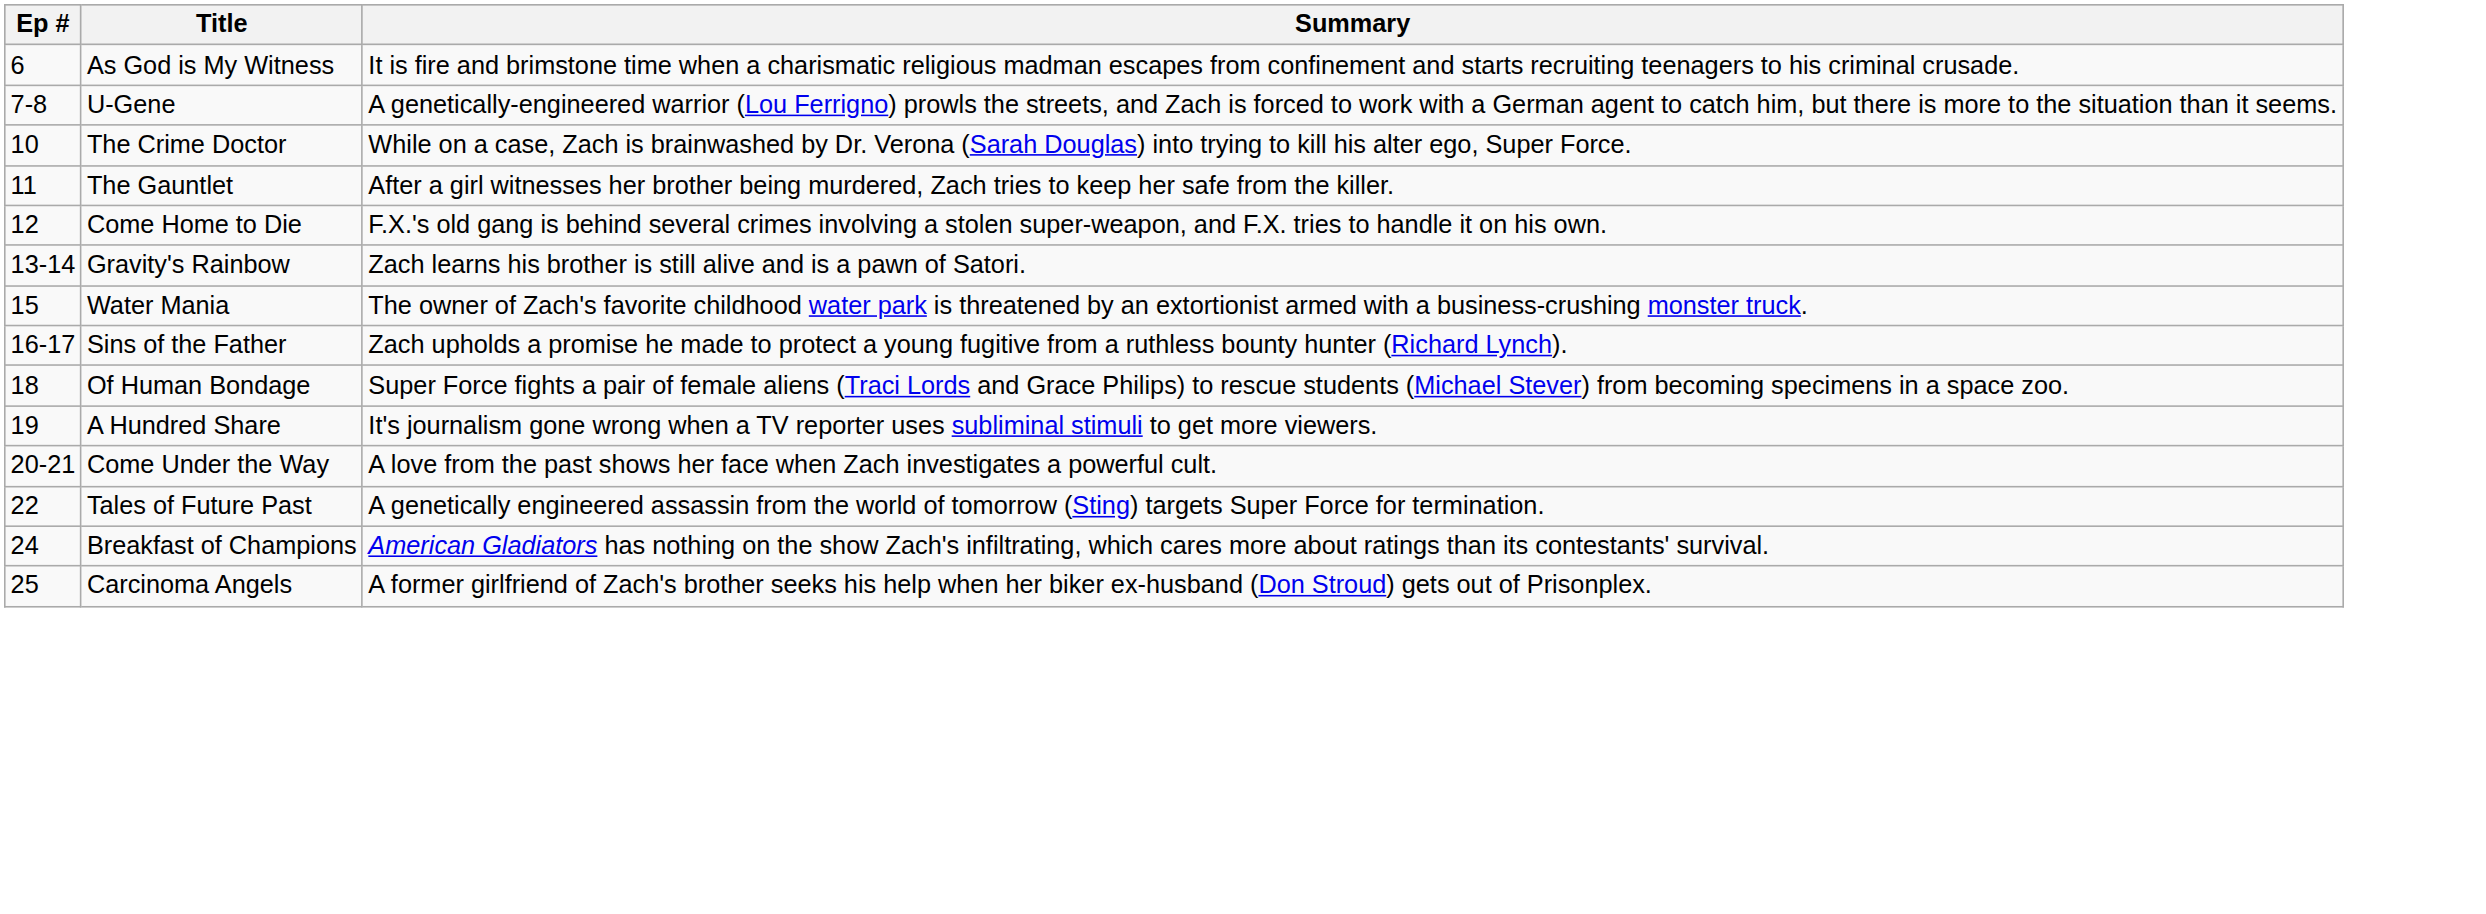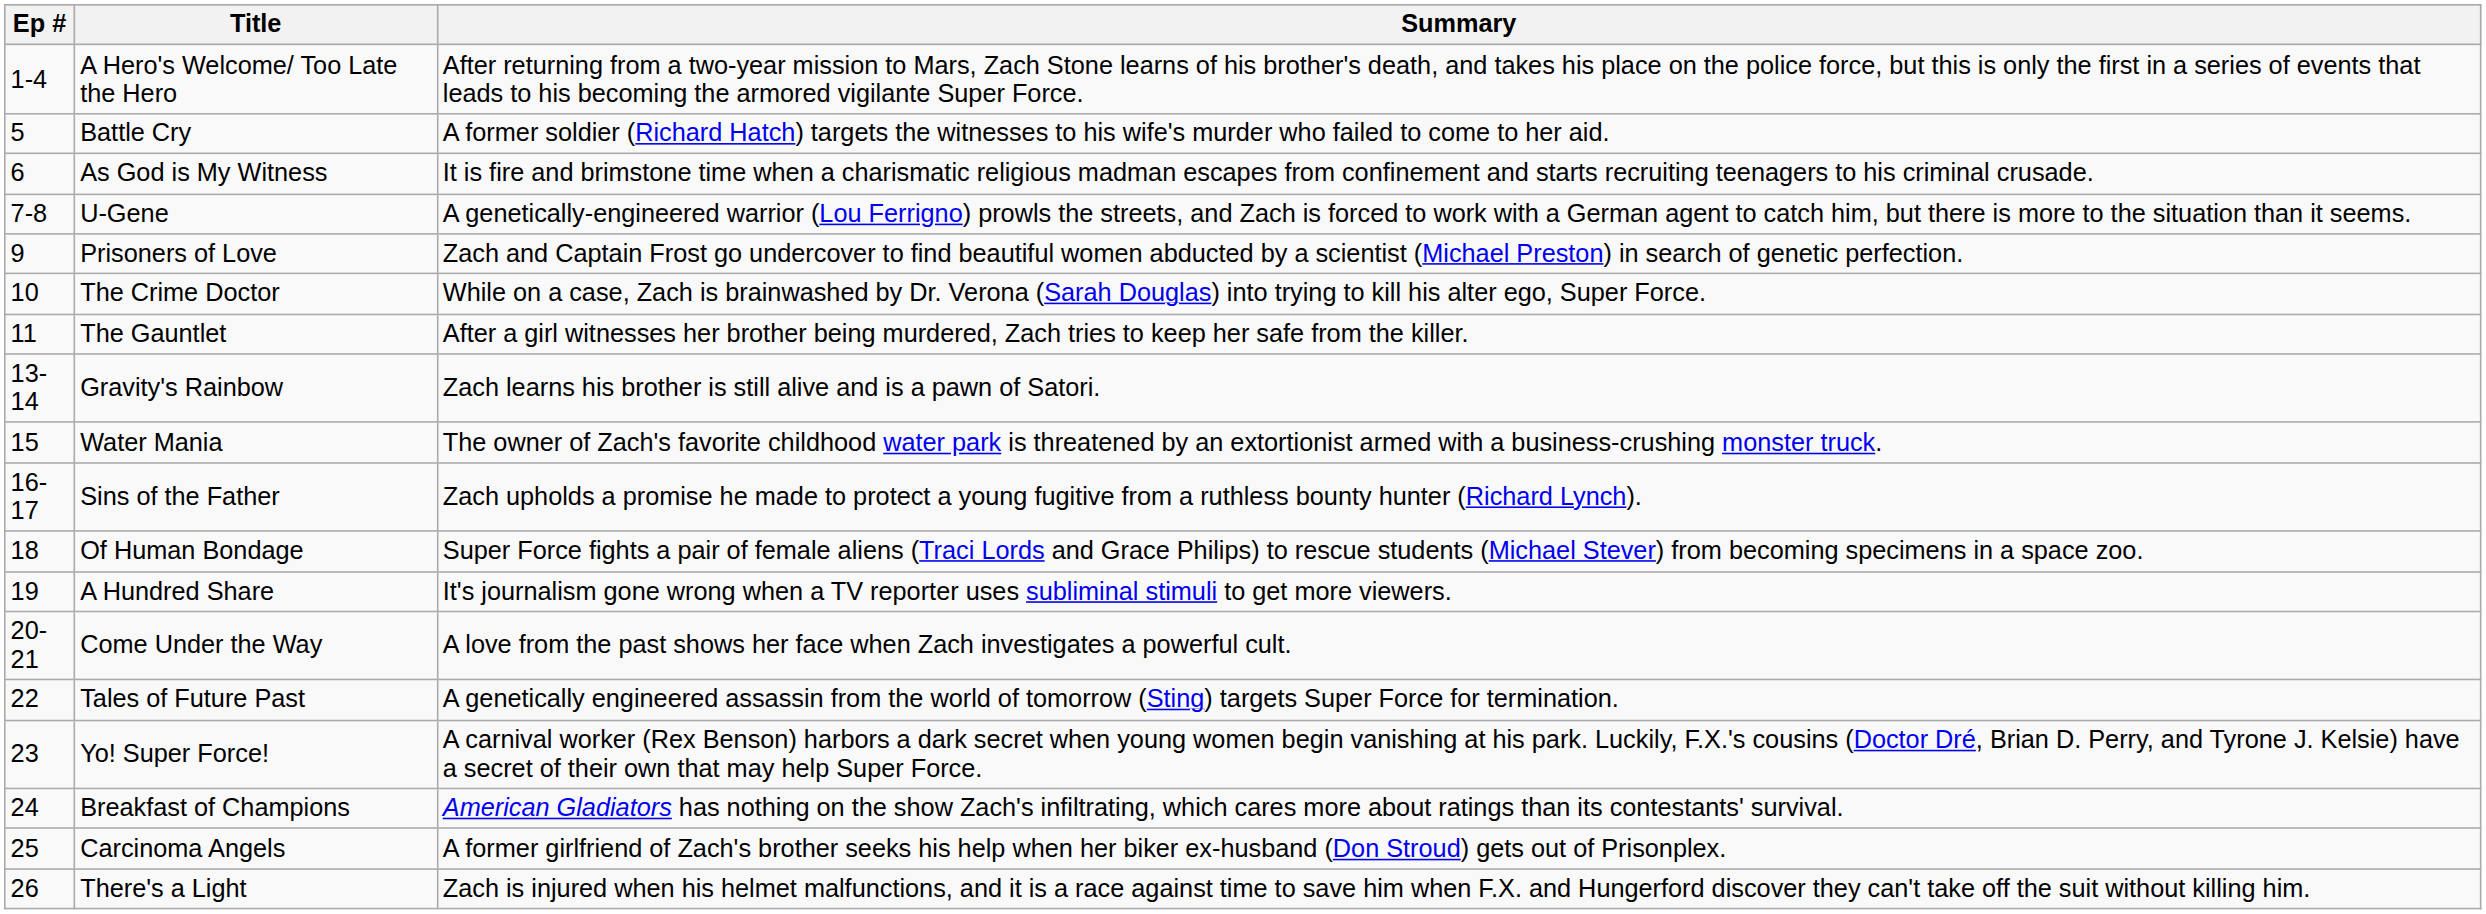+ row: 1-4 | A Hero's Welcome/ Too Late the Hero | After returning from a two-year mission to Mars, Zach Stone learns of his brother's death, and takes his place on the police force, but this is only the first in a series of events that leads to his becoming the armored vigilante Super Force.
+ row: 5 | Battle Cry | A former soldier (Richard Hatch) targets the witnesses to his wife's murder who failed to come to her aid.
+ row: 9 | Prisoners of Love | Zach and Captain Frost go undercover to find beautiful women abducted by a scientist (Michael Preston) in search of genetic perfection.
- row: 12 | Come Home to Die | F.X.'s old gang is behind several crimes involving a stolen super-weapon, and F.X. tries to handle it on his own.
+ row: 23 | Yo! Super Force! | A carnival worker (Rex Benson) harbors a dark secret when young women begin vanishing at his park. Luckily, F.X.'s cousins (Doctor Dré, Brian D. Perry, and Tyrone J. Kelsie) have a secret of their own that may help Super Force.
+ row: 26 | There's a Light | Zach is injured when his helmet malfunctions, and it is a race against time to save him when F.X. and Hungerford discover they can't take off the suit without killing him.
